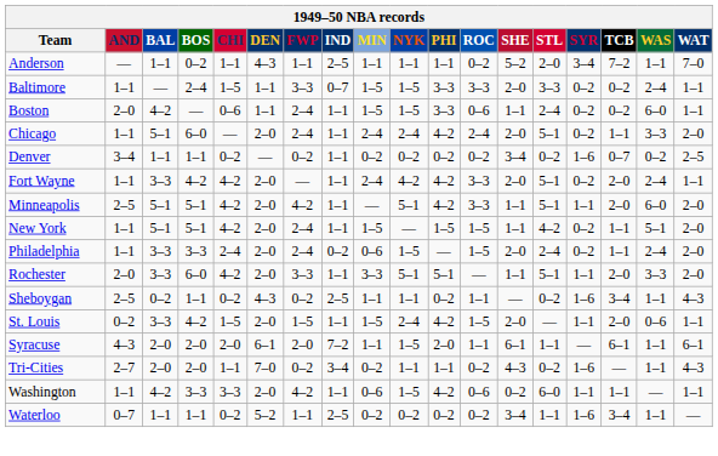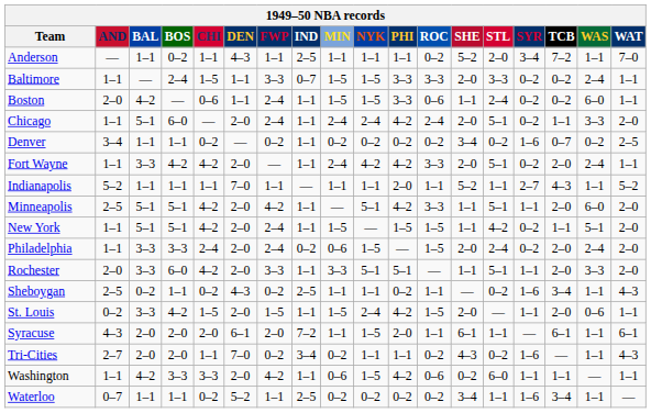+ row: Indianapolis | 5–2 | 1–1 | 1–1 | 1–1 | 7–0 | 1–1 | — | 1–1 | 1–1 | 2–0 | 1–1 | 5–2 | 1–1 | 2–7 | 4–3 | 1–1 | 5–2
Philadelphia | TCB: 1–1 -> 2–0
